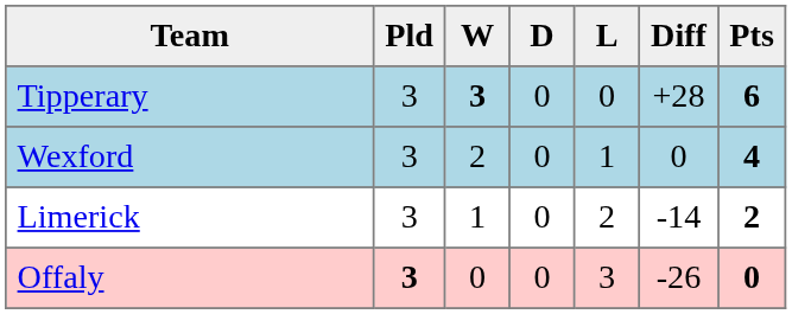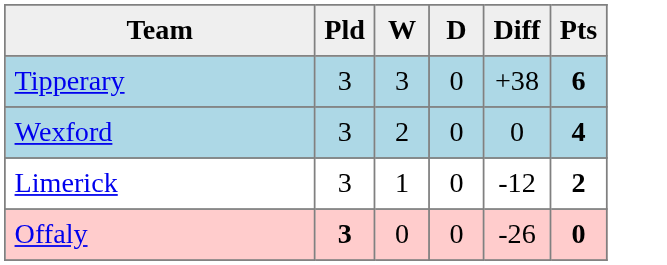- column: L | 0 | 1 | 2 | 3
Tipperary | W: bold -> normal
Tipperary | Diff: +28 -> +38
Limerick | Diff: -14 -> -12
